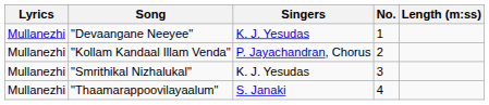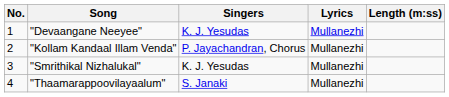columns swapped: No. <-> Lyrics
